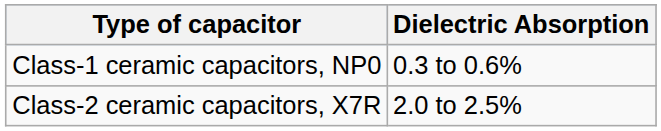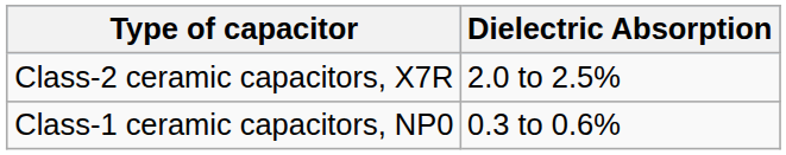rows swapped: Class-1 ceramic capacitors, NP0 <-> Class-2 ceramic capacitors, X7R
